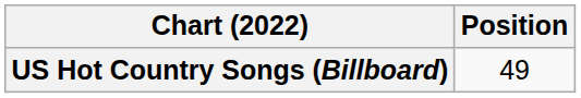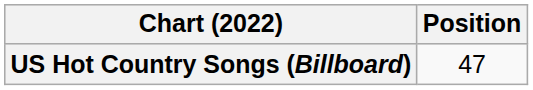US Hot Country Songs (Billboard) | Position: 49 -> 47
